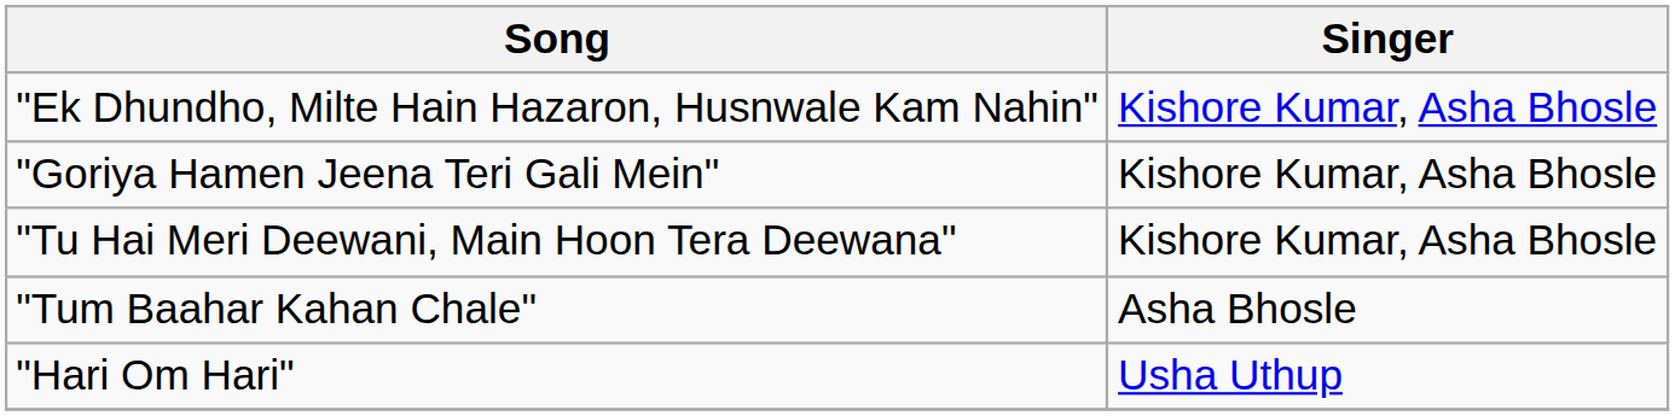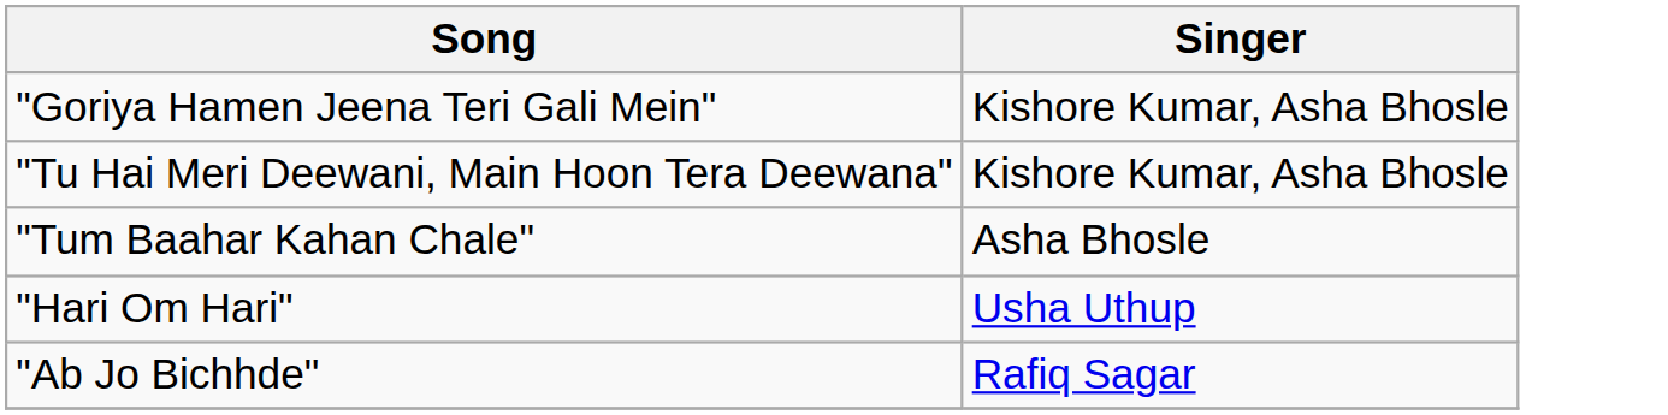- row: "Ek Dhundho, Milte Hain Hazaron, Husnwale Kam Nahin" | Kishore Kumar, Asha Bhosle
+ row: "Ab Jo Bichhde" | Rafiq Sagar
